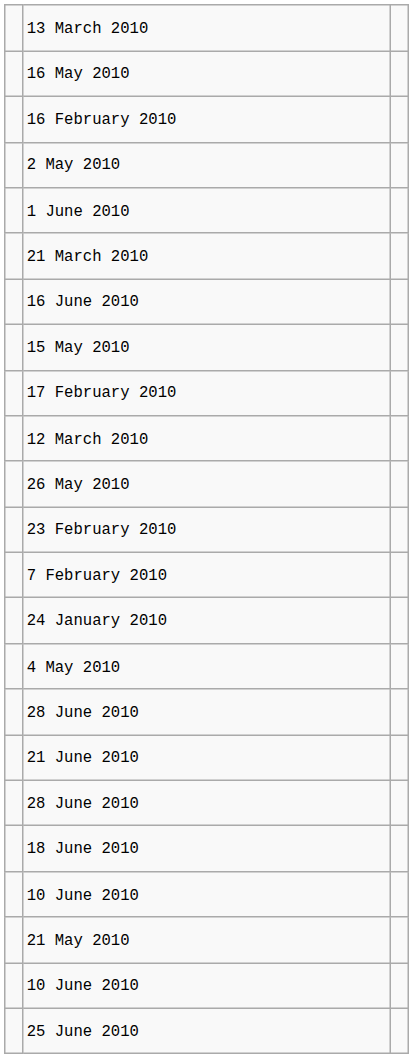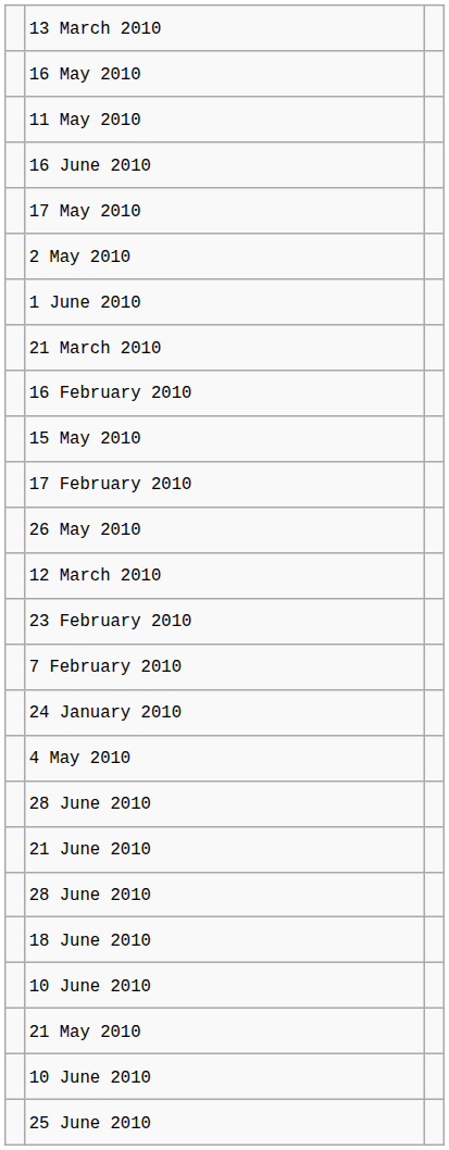+ row: 11 May 2010
rows swapped: 16 June 2010 <-> 16 February 2010
+ row: 17 May 2010
rows swapped: 12 March 2010 <-> 26 May 2010
